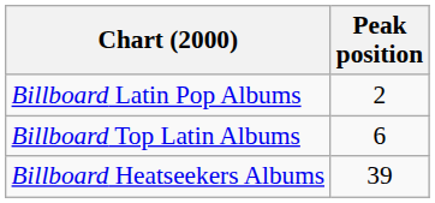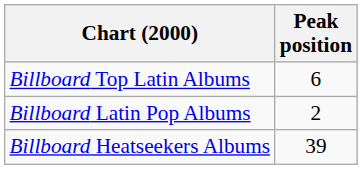rows swapped: Billboard Top Latin Albums <-> Billboard Latin Pop Albums
